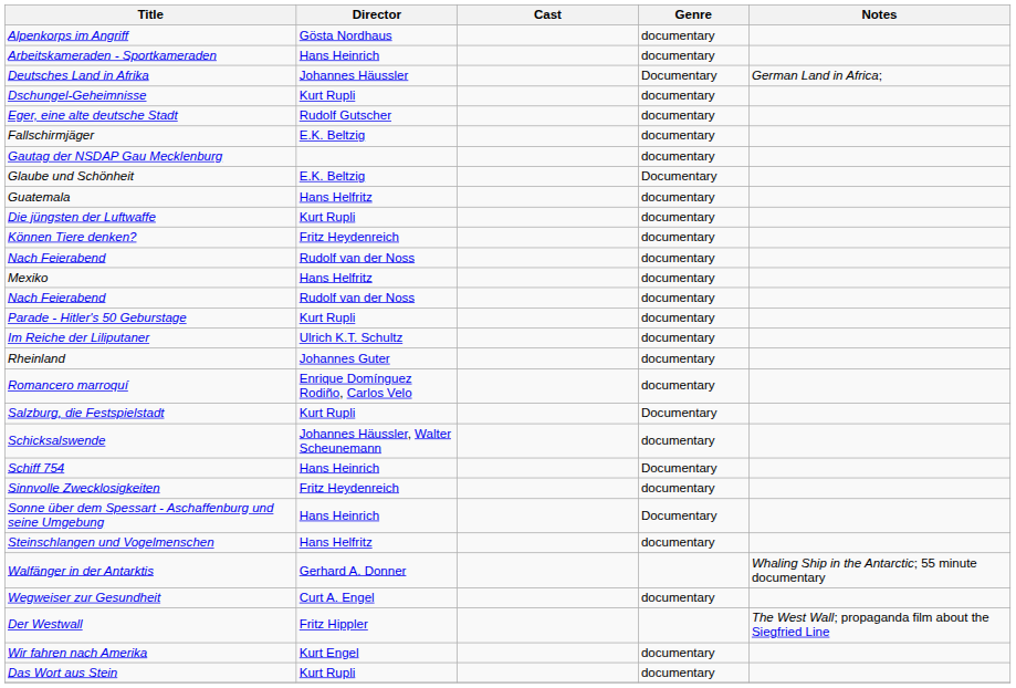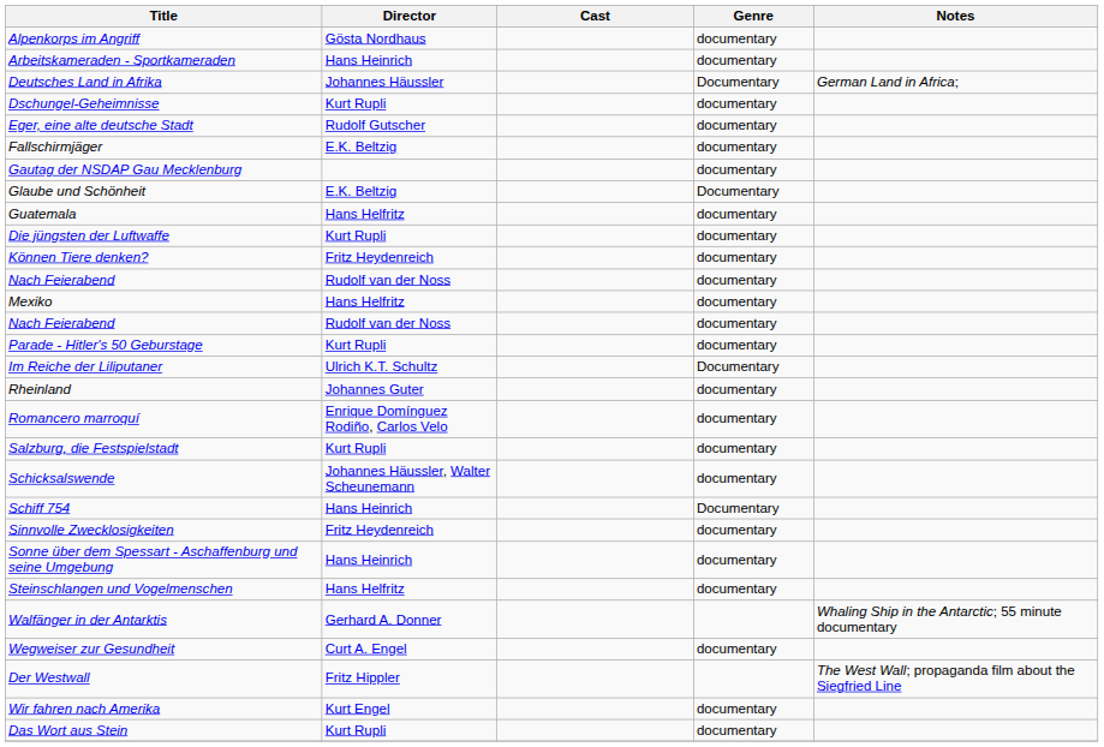Im Reiche der Liliputaner | Genre: documentary -> Documentary
Salzburg, die Festspielstadt | Genre: Documentary -> documentary
Sonne über dem Spessart - Aschaffenburg und seine Umgebung | Genre: Documentary -> documentary
